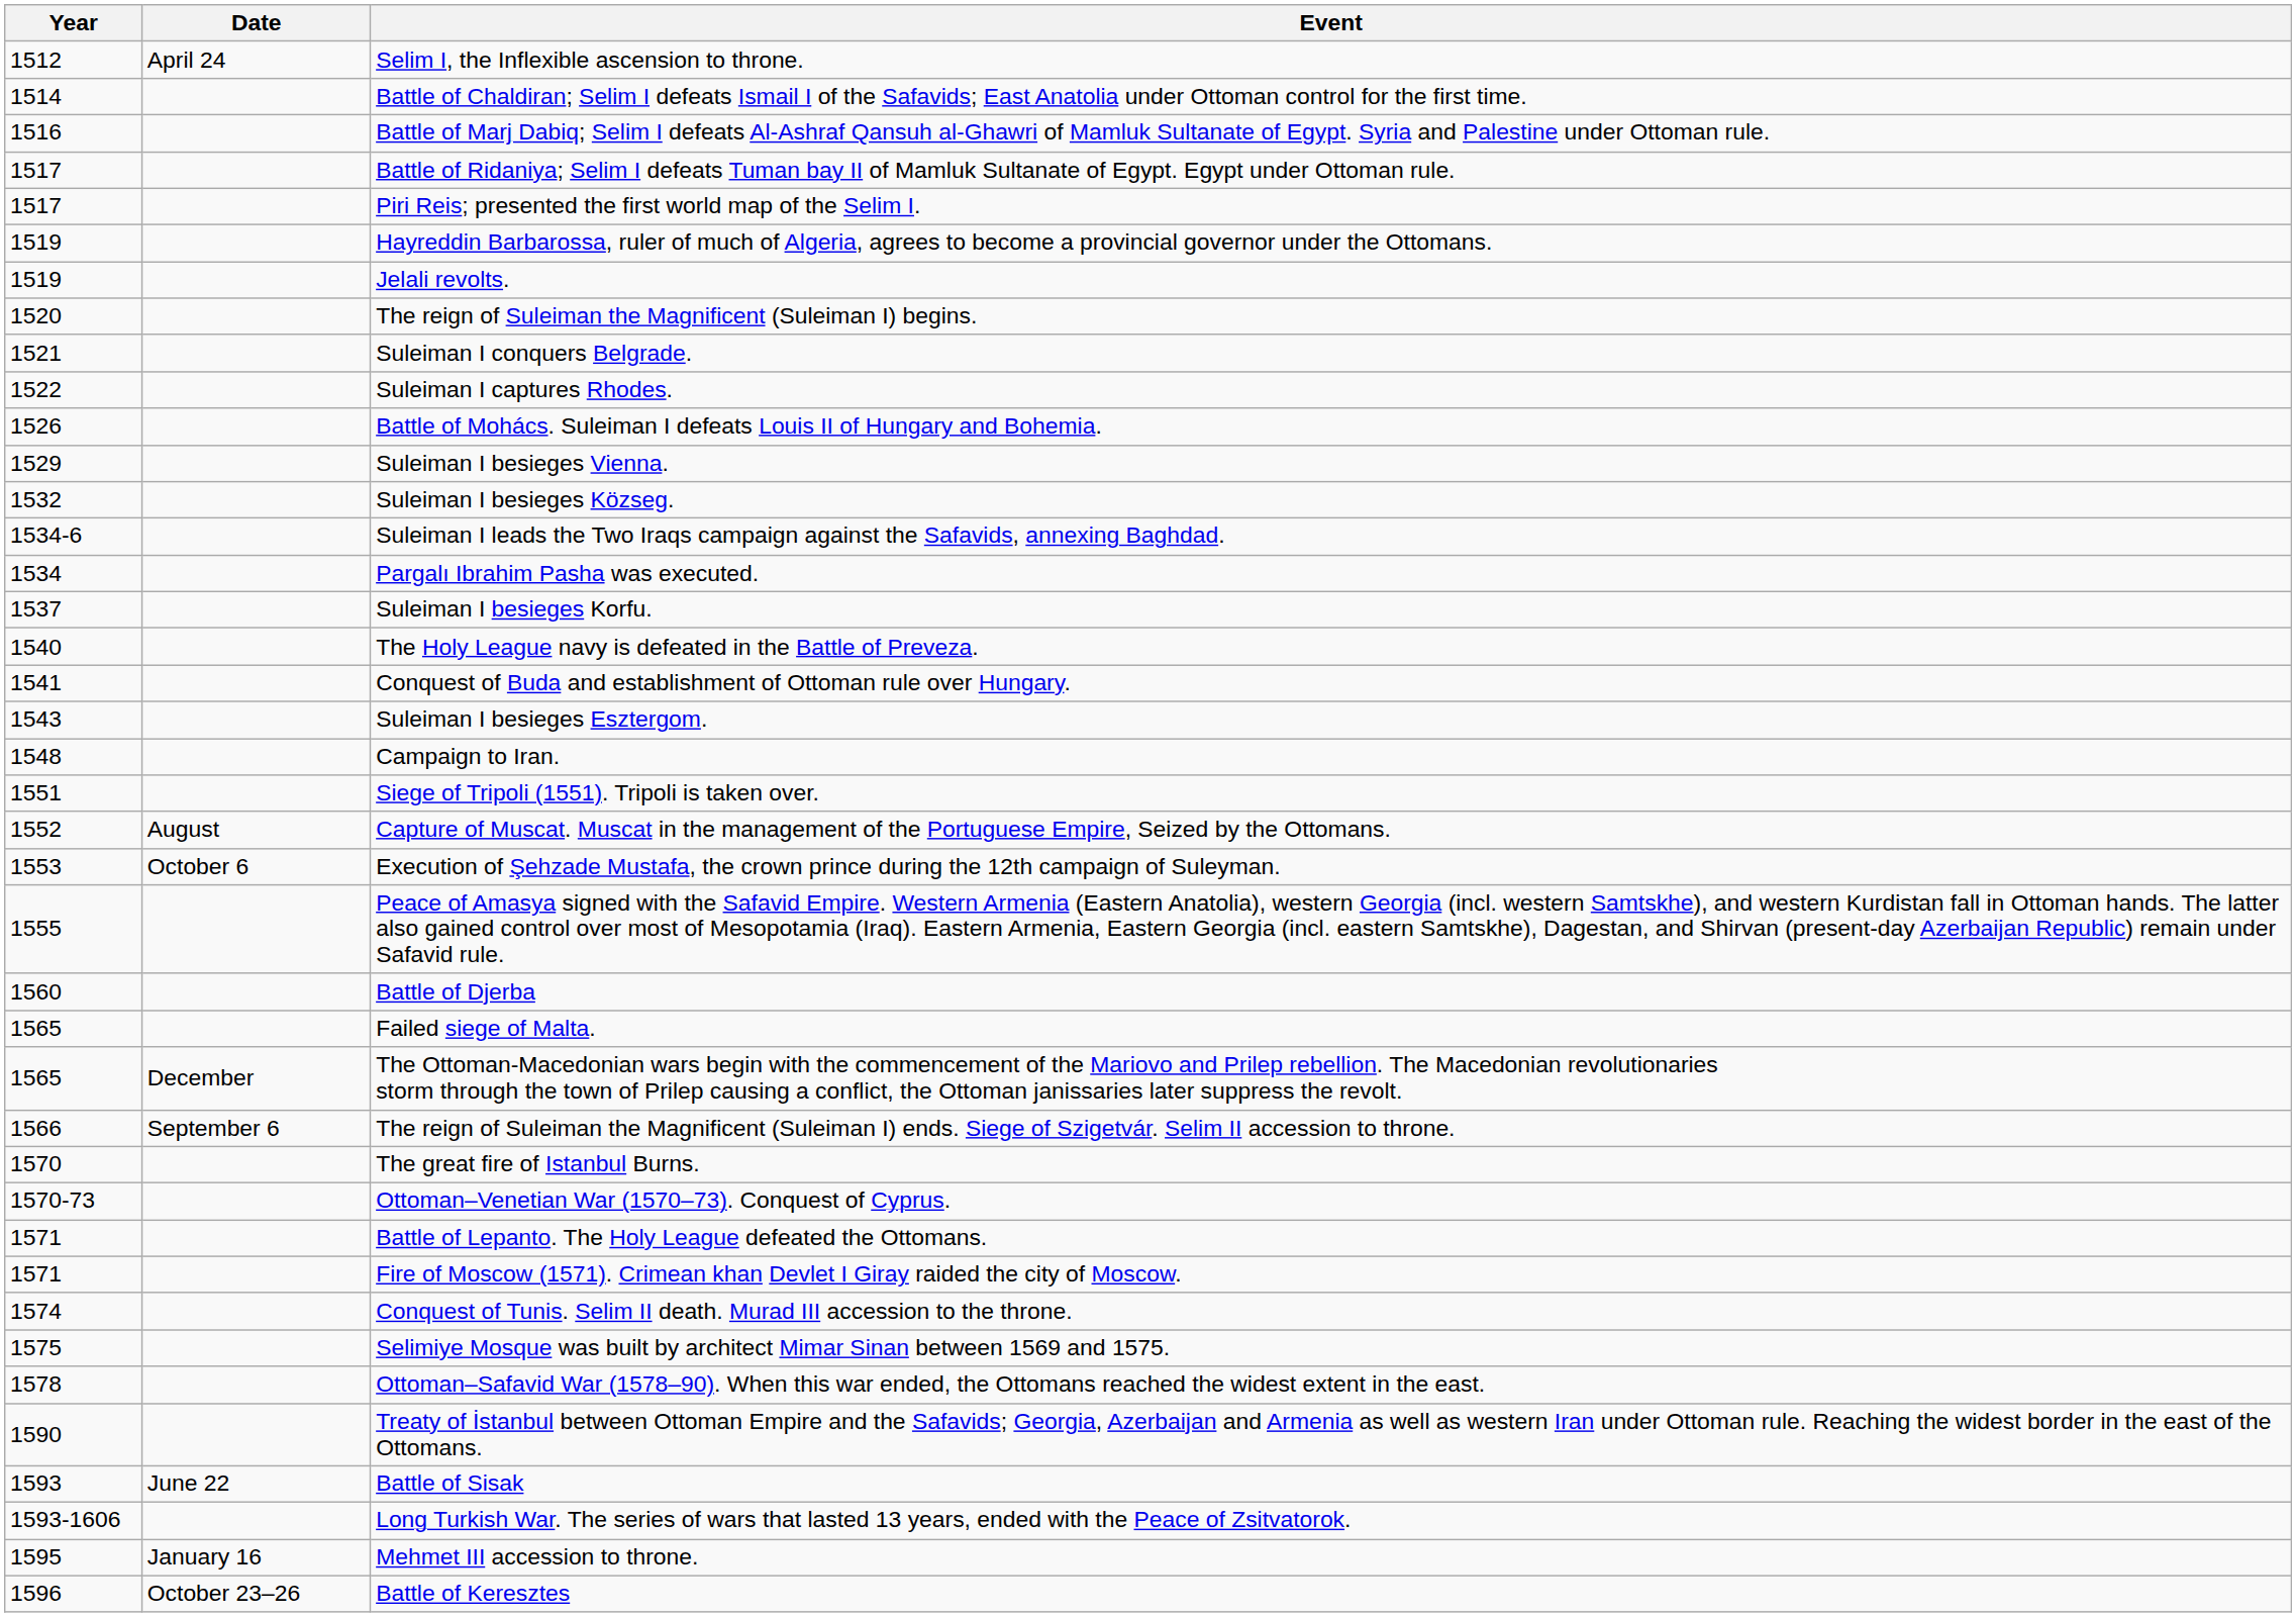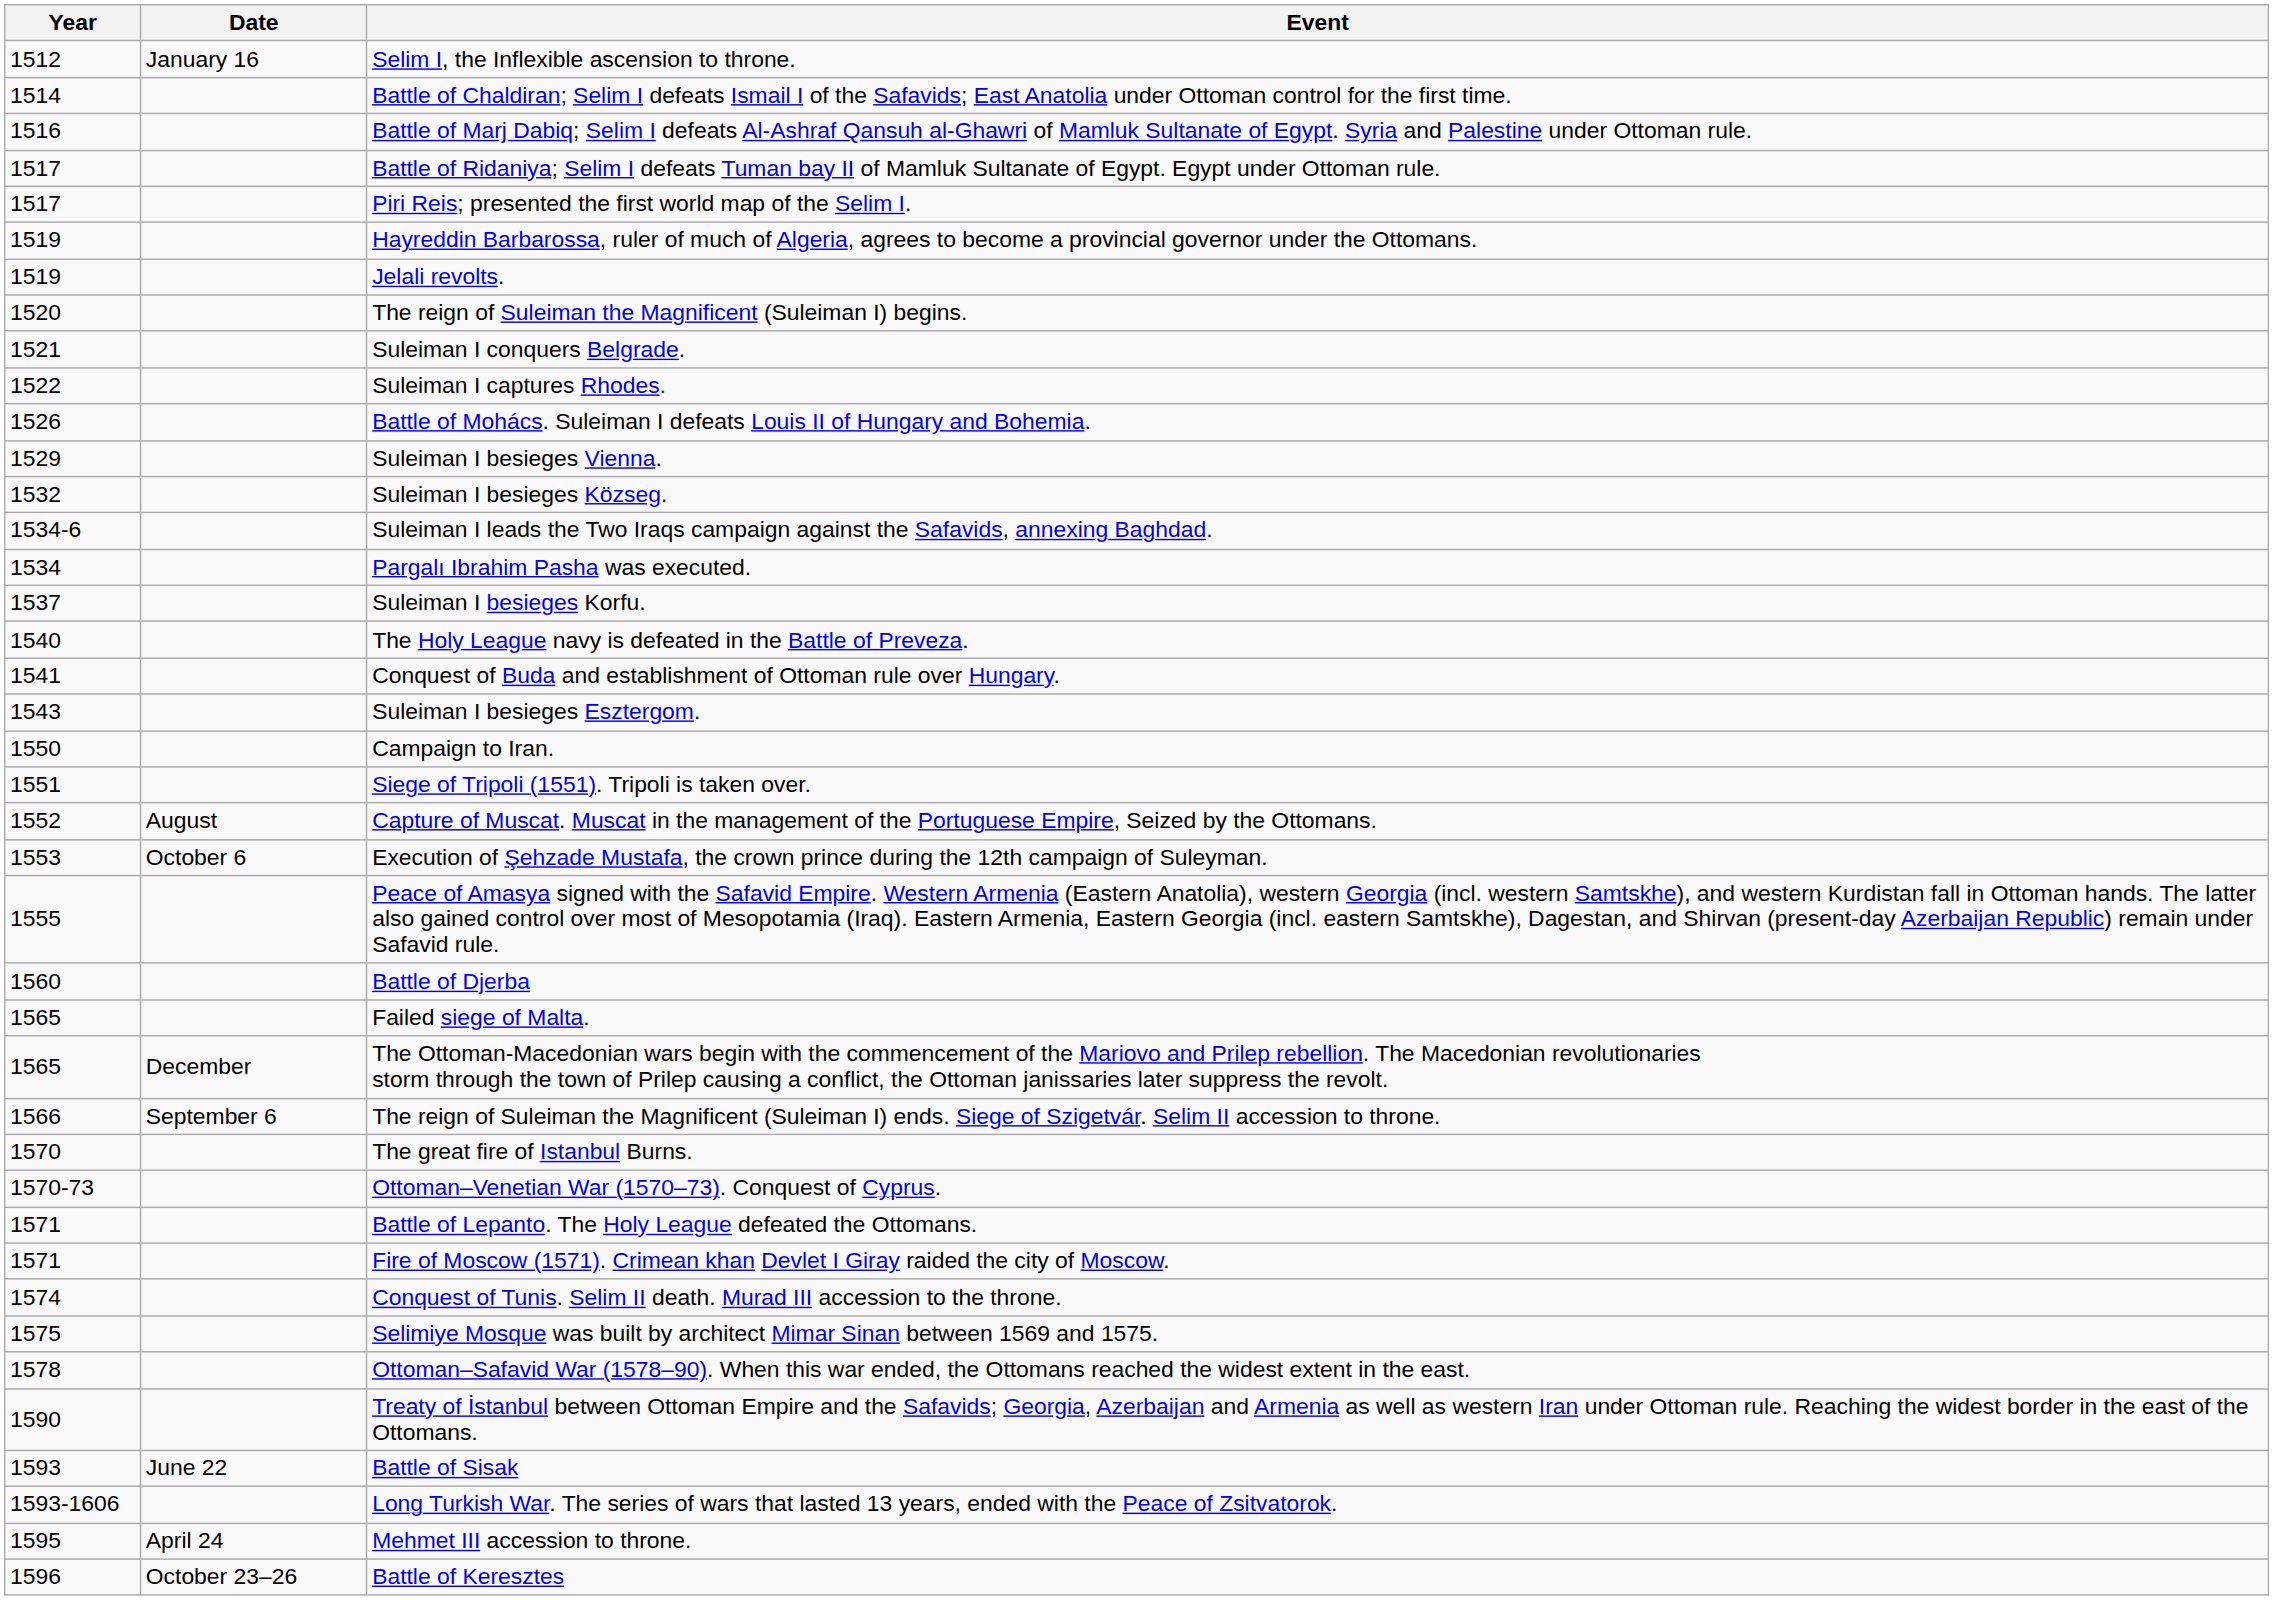Selim I, the Inflexible ascension to throne. | Date: April 24 -> January 16
Campaign to Iran. | Year: 1548 -> 1550
Mehmet III accession to throne. | Date: January 16 -> April 24
